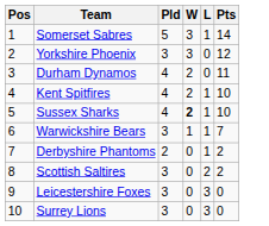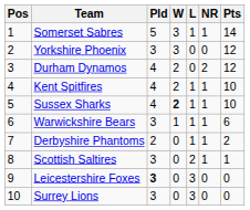+ column: NR | 1 | 0 | 2 | 1 | 1 | 1 | 1 | 1 | 0 | 0
Durham Dynamos | Pts: 11 -> 12
Warwickshire Bears | Pts: 7 -> 6
Scottish Saltires | Pts: 2 -> 1
Leicestershire Foxes | Pld: normal -> bold
